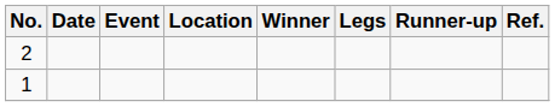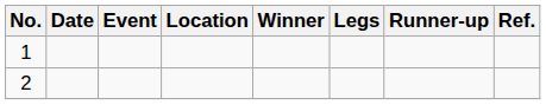rows swapped: 1 <-> 2
